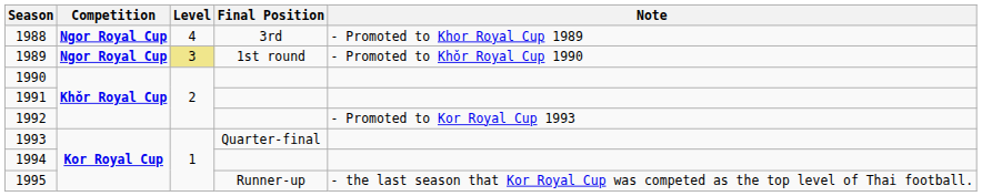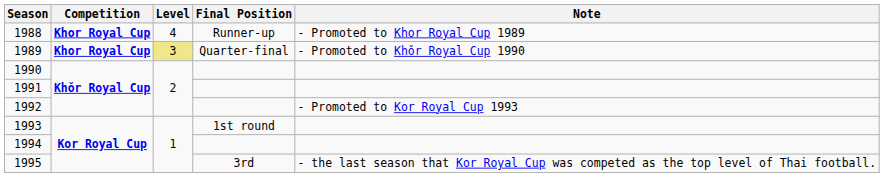1988 | Competition: Ngor Royal Cup -> Khor Royal Cup
1988 | Final Position: 3rd -> Runner-up
1989 | Competition: Ngor Royal Cup -> Khor Royal Cup
1989 | Final Position: 1st round -> Quarter-final
1993 | Final Position: Quarter-final -> 1st round
1995 | Final Position: Runner-up -> 3rd
